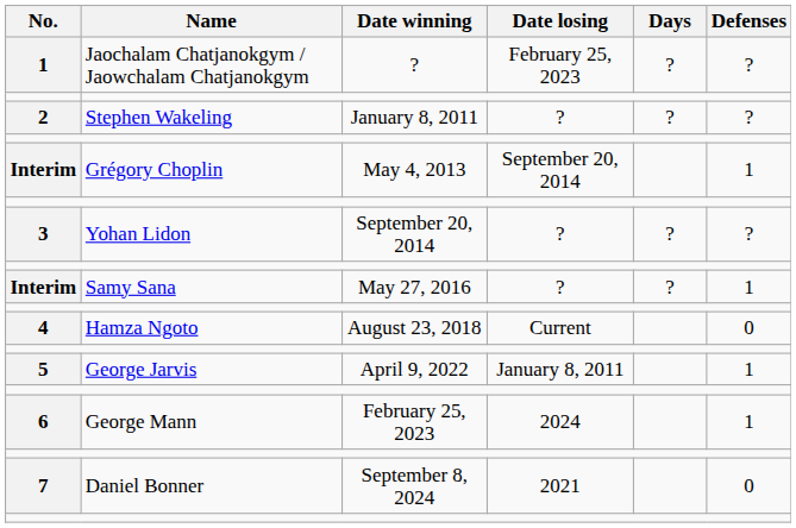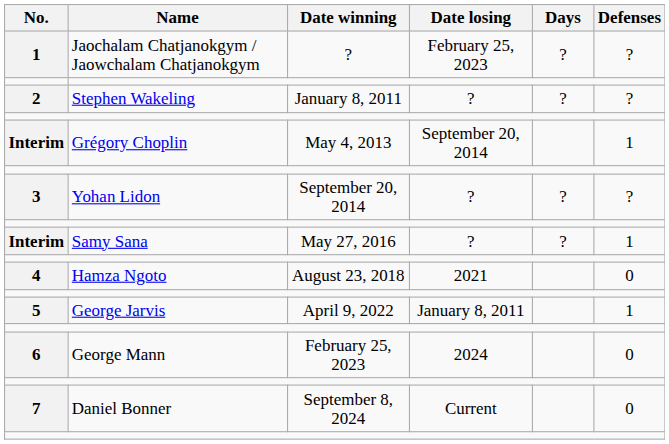Hamza Ngoto | Date losing: Current -> 2021
George Mann | Defenses: 1 -> 0
Daniel Bonner | Date losing: 2021 -> Current
